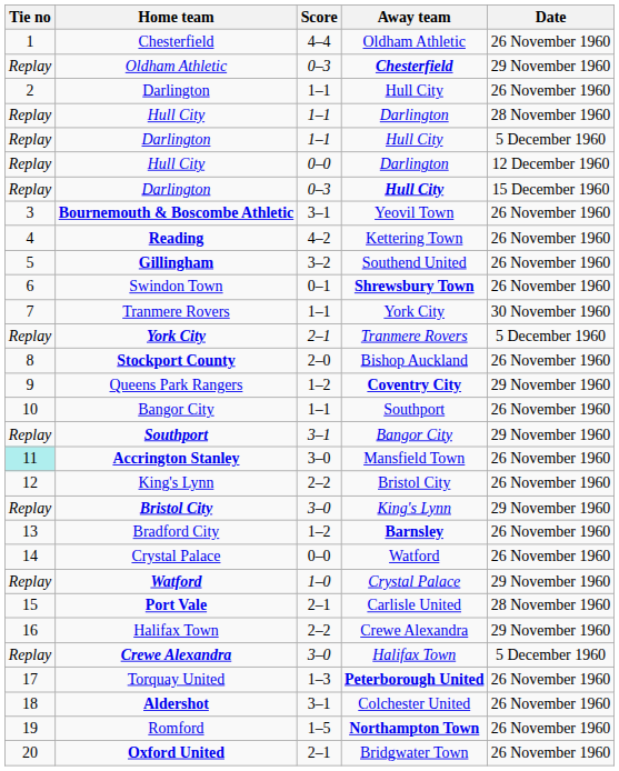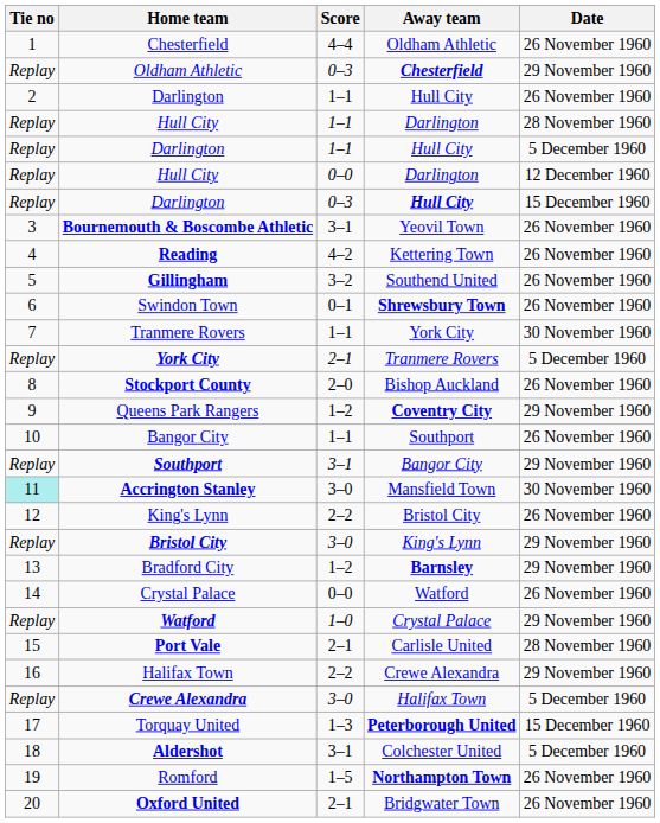Accrington Stanley | Date: 26 November 1960 -> 30 November 1960
Bradford City | Date: 26 November 1960 -> 29 November 1960
Torquay United | Date: 26 November 1960 -> 15 December 1960
Aldershot | Date: 26 November 1960 -> 5 December 1960
